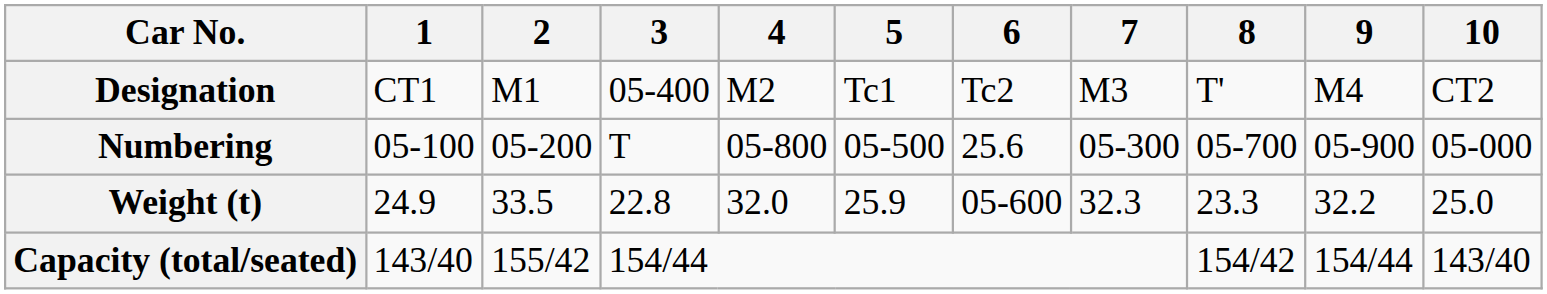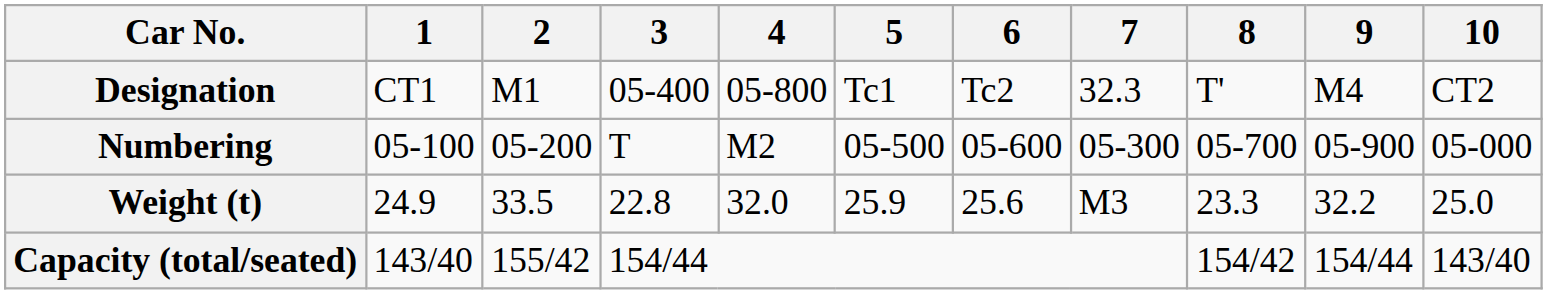Designation | 4: M2 -> 05-800
Designation | 7: M3 -> 32.3
Numbering | 4: 05-800 -> M2
Numbering | 6: 25.6 -> 05-600
Weight (t) | 6: 05-600 -> 25.6
Weight (t) | 7: 32.3 -> M3
